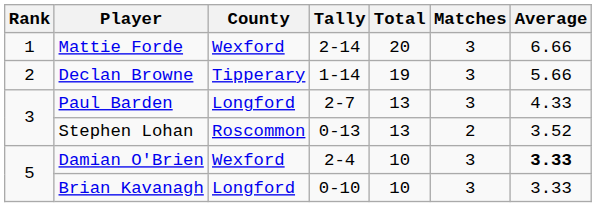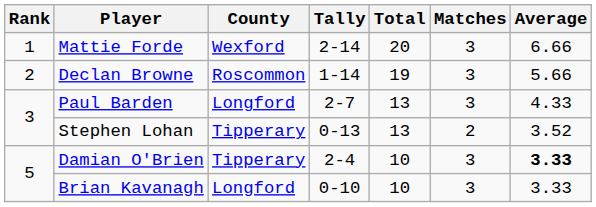Declan Browne | County: Tipperary -> Roscommon
Stephen Lohan | County: Roscommon -> Tipperary
Damian O'Brien | County: Wexford -> Tipperary
